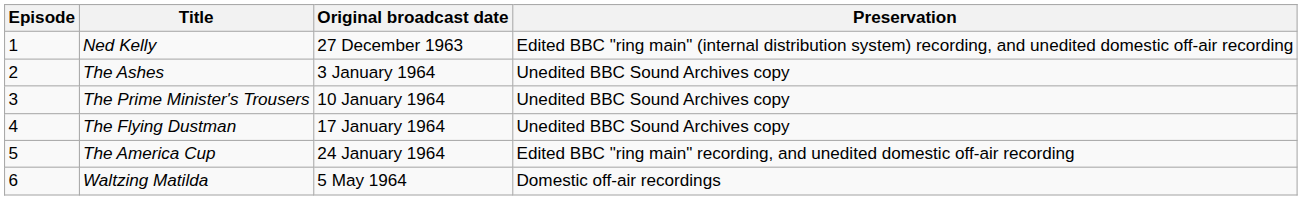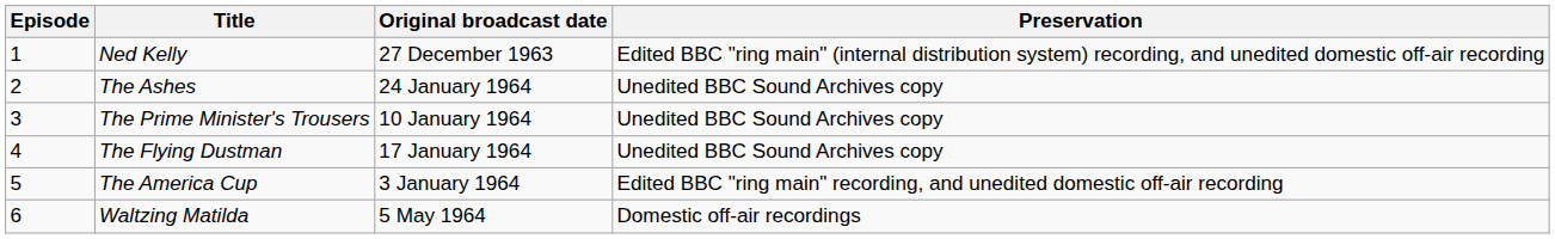The Ashes | Original broadcast date: 3 January 1964 -> 24 January 1964
The America Cup | Original broadcast date: 24 January 1964 -> 3 January 1964
